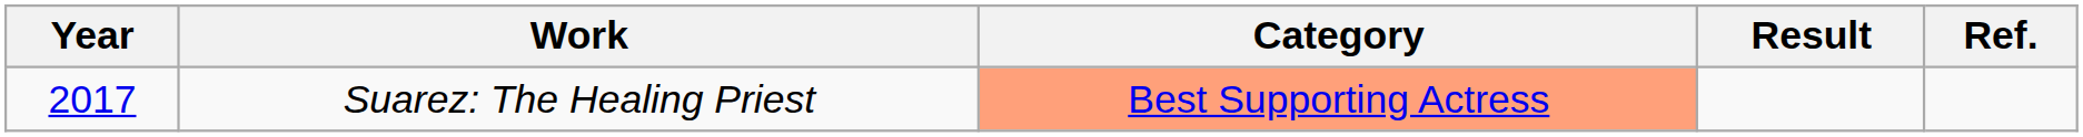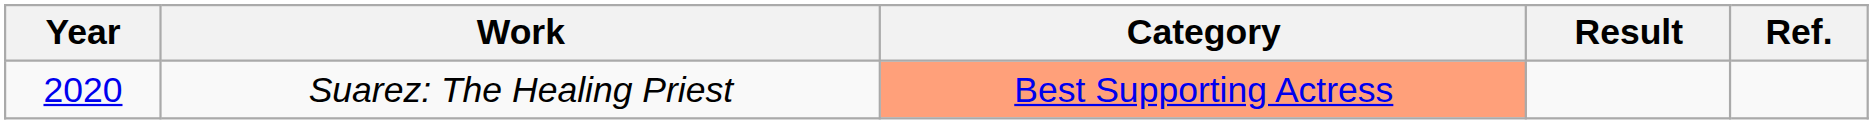Suarez: The Healing Priest | Year: 2017 -> 2020
